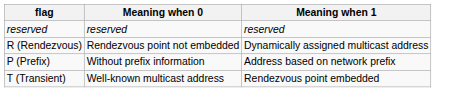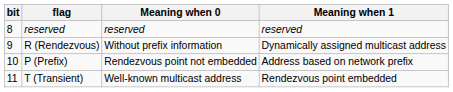+ column: bit | 8 | 9 | 10 | 11
R (Rendezvous) | Meaning when 0: Rendezvous point not embedded -> Without prefix information
P (Prefix) | Meaning when 0: Without prefix information -> Rendezvous point not embedded
